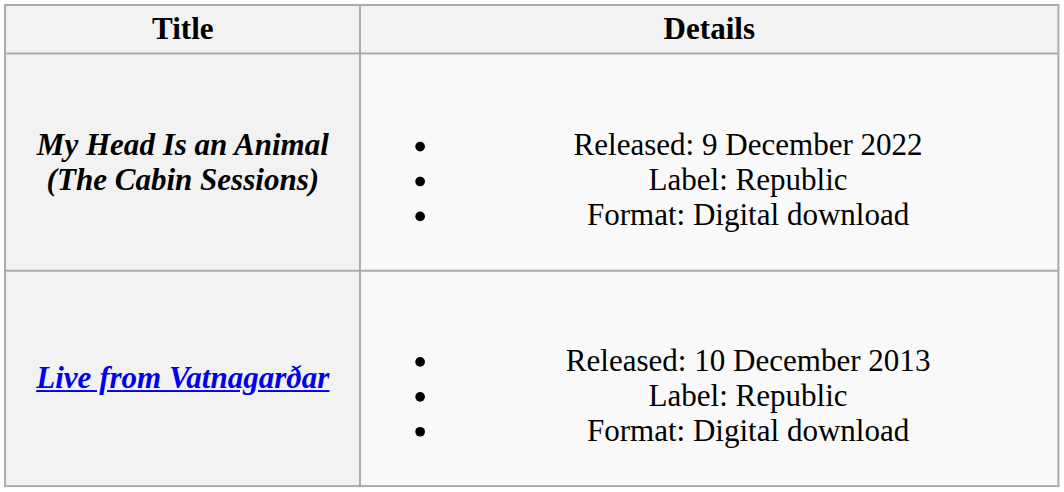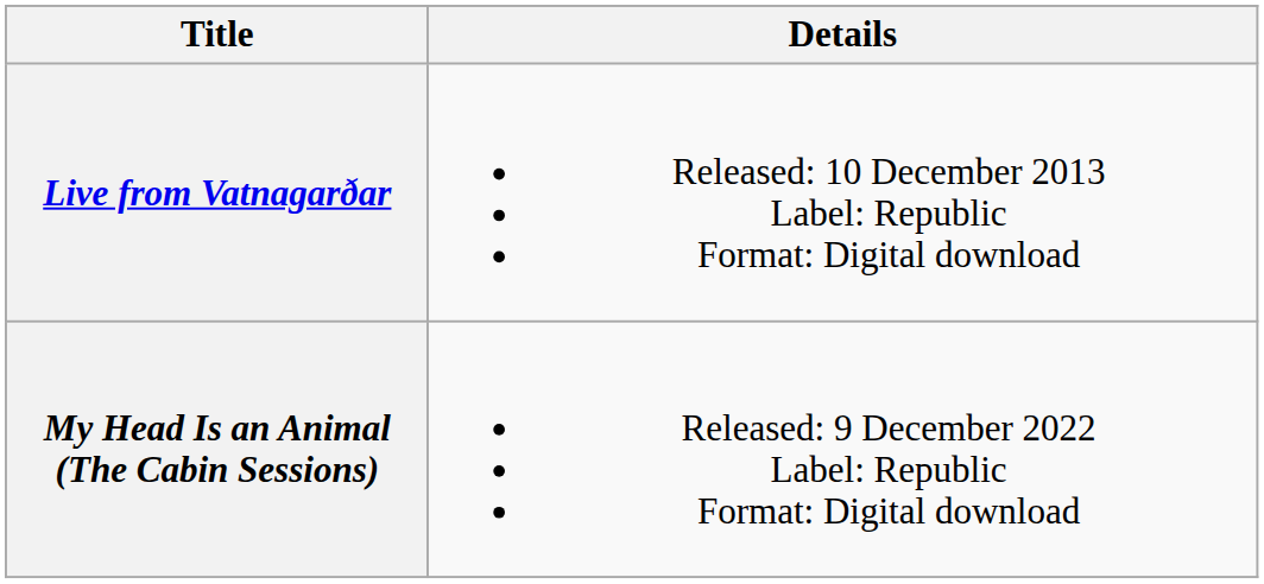rows swapped: Live from Vatnagarðar <-> My Head Is an Animal (The Cabin Sessions)
